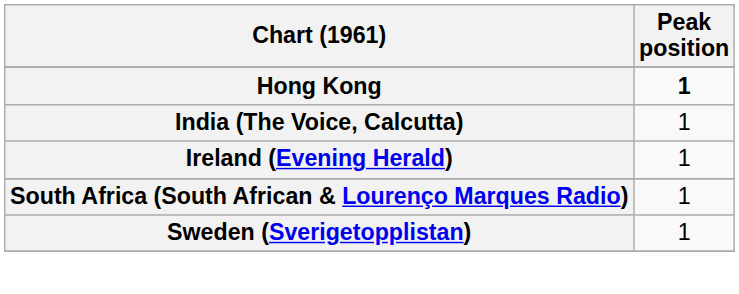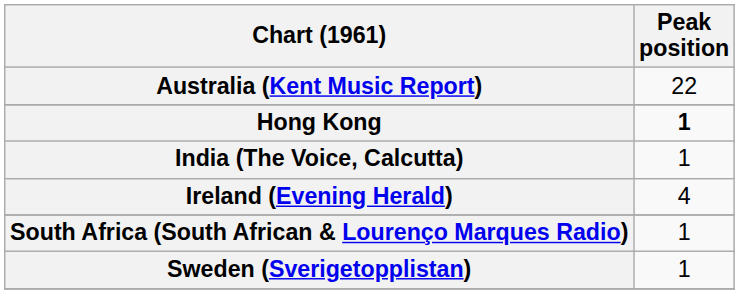+ row: Australia (Kent Music Report) | 22
Ireland (Evening Herald) | Peak position: 1 -> 4
